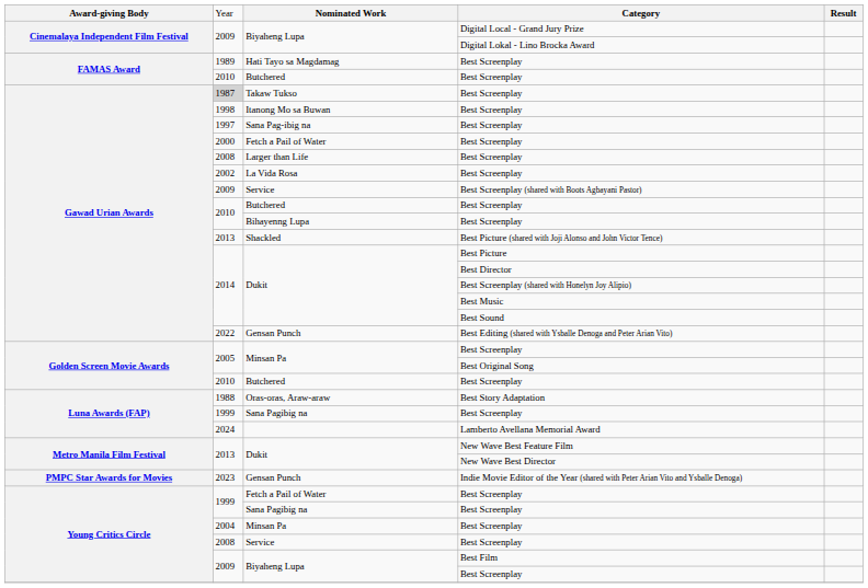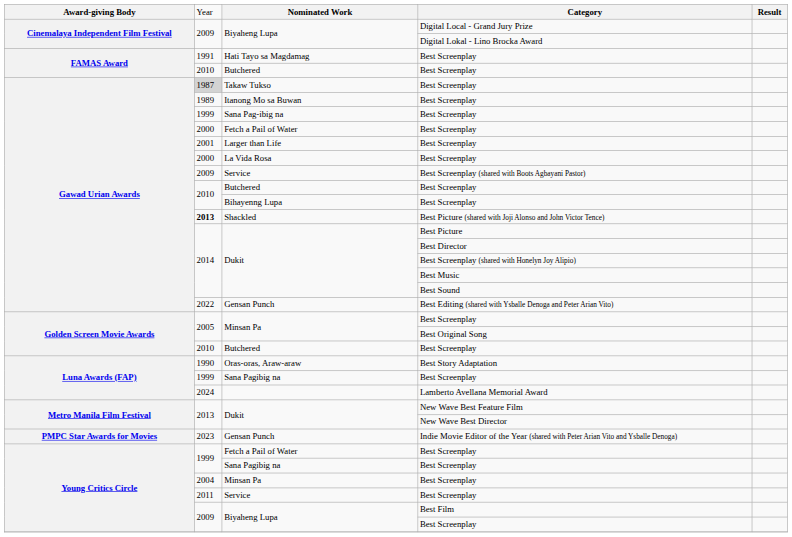Hati Tayo sa Magdamag | column 2: 1989 -> 1991
Itanong Mo sa Buwan | column 2: 1998 -> 1989
Sana Pag-ibig na | column 2: 1997 -> 1999
Larger than Life | column 2: 2008 -> 2001
La Vida Rosa | column 2: 2002 -> 2000
Shackled | column 2: normal -> bold
Oras-oras, Araw-araw | column 2: 1988 -> 1990
Service / Best Screenplay | column 2: 2008 -> 2011
